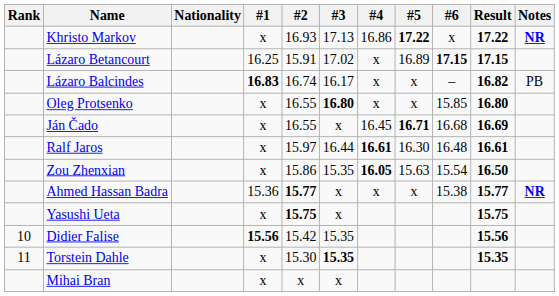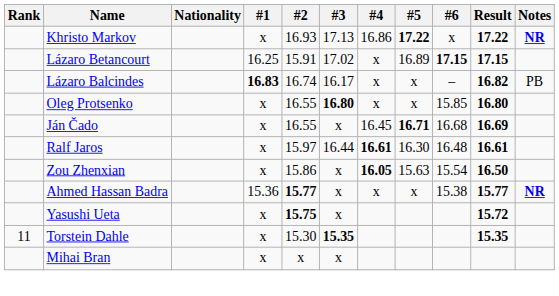Zou Zhenxian | #3: 15.35 -> x
Yasushi Ueta | Result: 15.75 -> 15.72
- row: 10 | Didier Falise | 15.56 | 15.42 | 15.35 | 15.56
